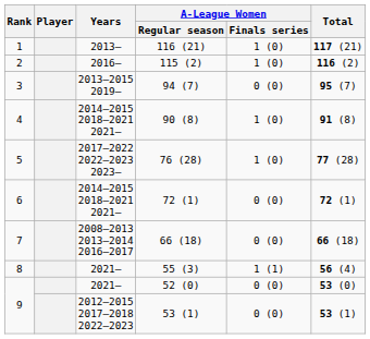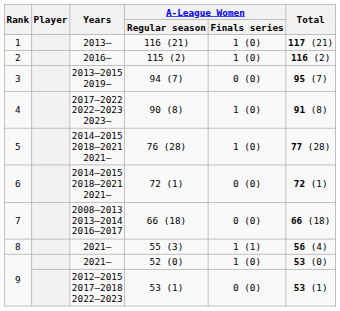90 (8) | Years: 2014–2015 2018–2021 2021– -> 2017–2022 2022–2023 2023–
76 (28) | Years: 2017–2022 2022–2023 2023– -> 2014–2015 2018–2021 2021–
52 (0) | A-League Women / Finals series: 0 (0) -> 1 (0)
